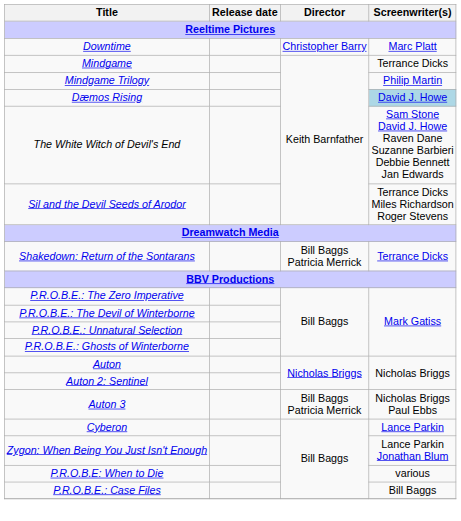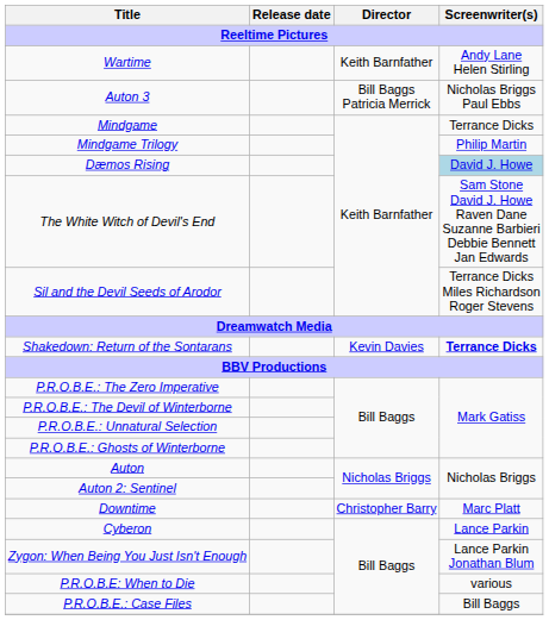+ row: Wartime | Keith Barnfather | Andy Lane Helen Stirling
rows swapped: Downtime <-> Auton 3
Shakedown: Return of the Sontarans | Director: Bill Baggs Patricia Merrick -> Kevin Davies
Shakedown: Return of the Sontarans | Screenwriter(s): normal -> bold
